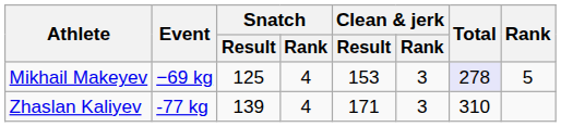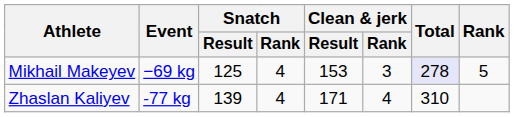Zhaslan Kaliyev | Clean & jerk / Rank: 3 -> 4
